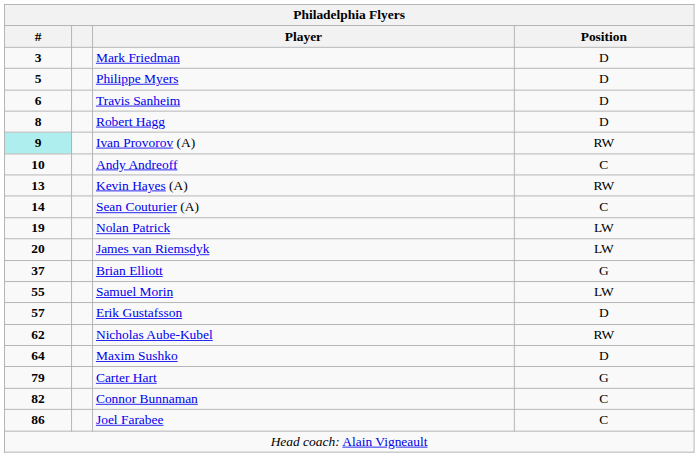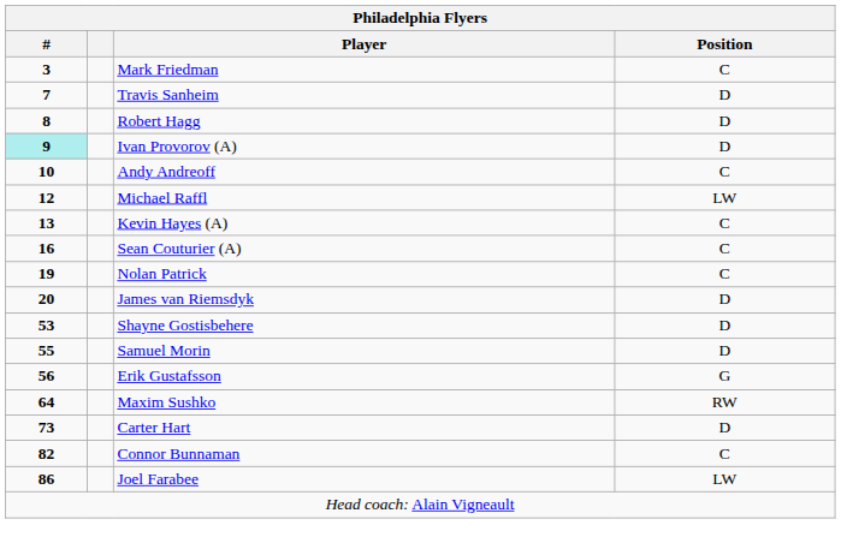Mark Friedman | Position: D -> C
- row: 5 | Philippe Myers | D
Travis Sanheim | #: 6 -> 7
Ivan Provorov (A) | Position: RW -> D
+ row: 12 | Michael Raffl | LW
Kevin Hayes (A) | Position: RW -> C
Sean Couturier (A) | #: 14 -> 16
Nolan Patrick | Position: LW -> C
James van Riemsdyk | Position: LW -> D
- row: 37 | Brian Elliott | G
+ row: 53 | Shayne Gostisbehere | D
Samuel Morin | Position: LW -> D
Erik Gustafsson | #: 57 -> 56
Erik Gustafsson | Position: D -> G
- row: 62 | Nicholas Aube-Kubel | RW
Maxim Sushko | Position: D -> RW
Carter Hart | #: 79 -> 73
Carter Hart | Position: G -> D
Joel Farabee | Position: C -> LW
